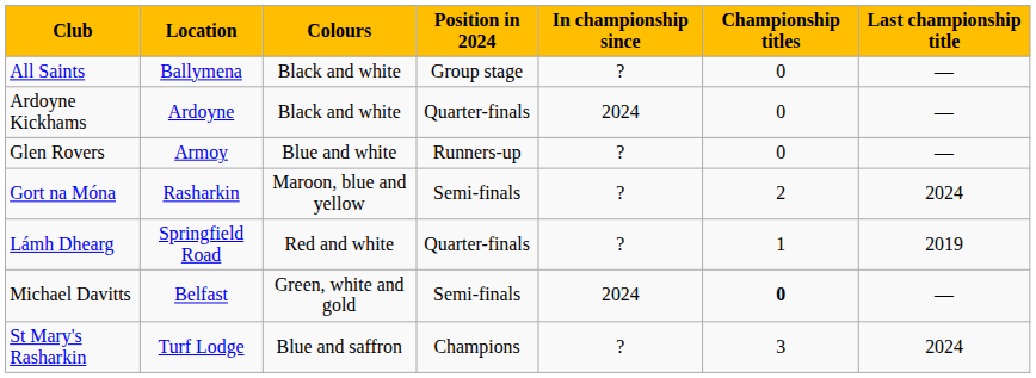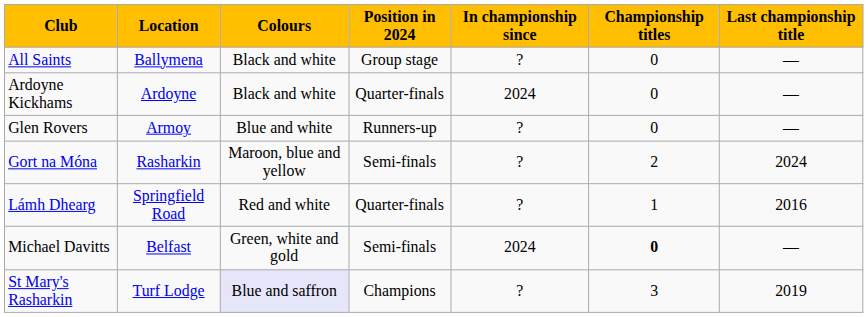Lámh Dhearg | Last championship title: 2019 -> 2016
St Mary's Rasharkin | Colours: no background -> lavender background
St Mary's Rasharkin | Last championship title: 2024 -> 2019
